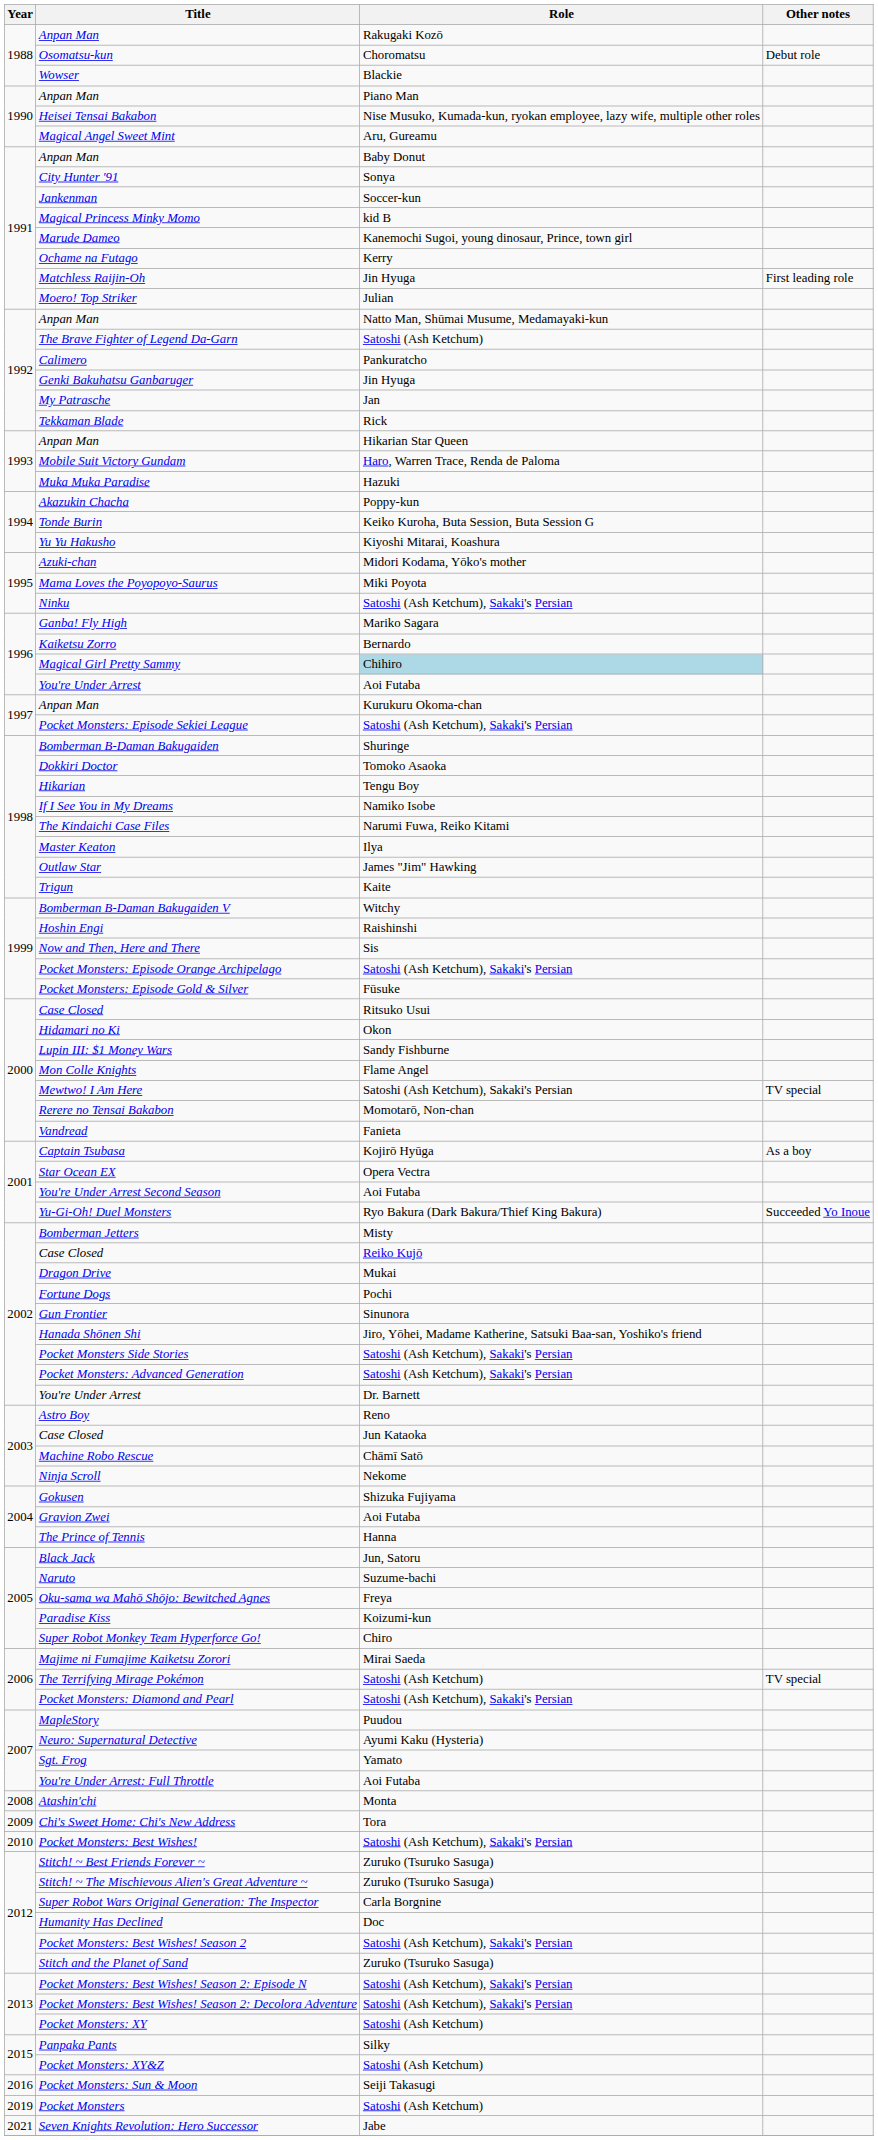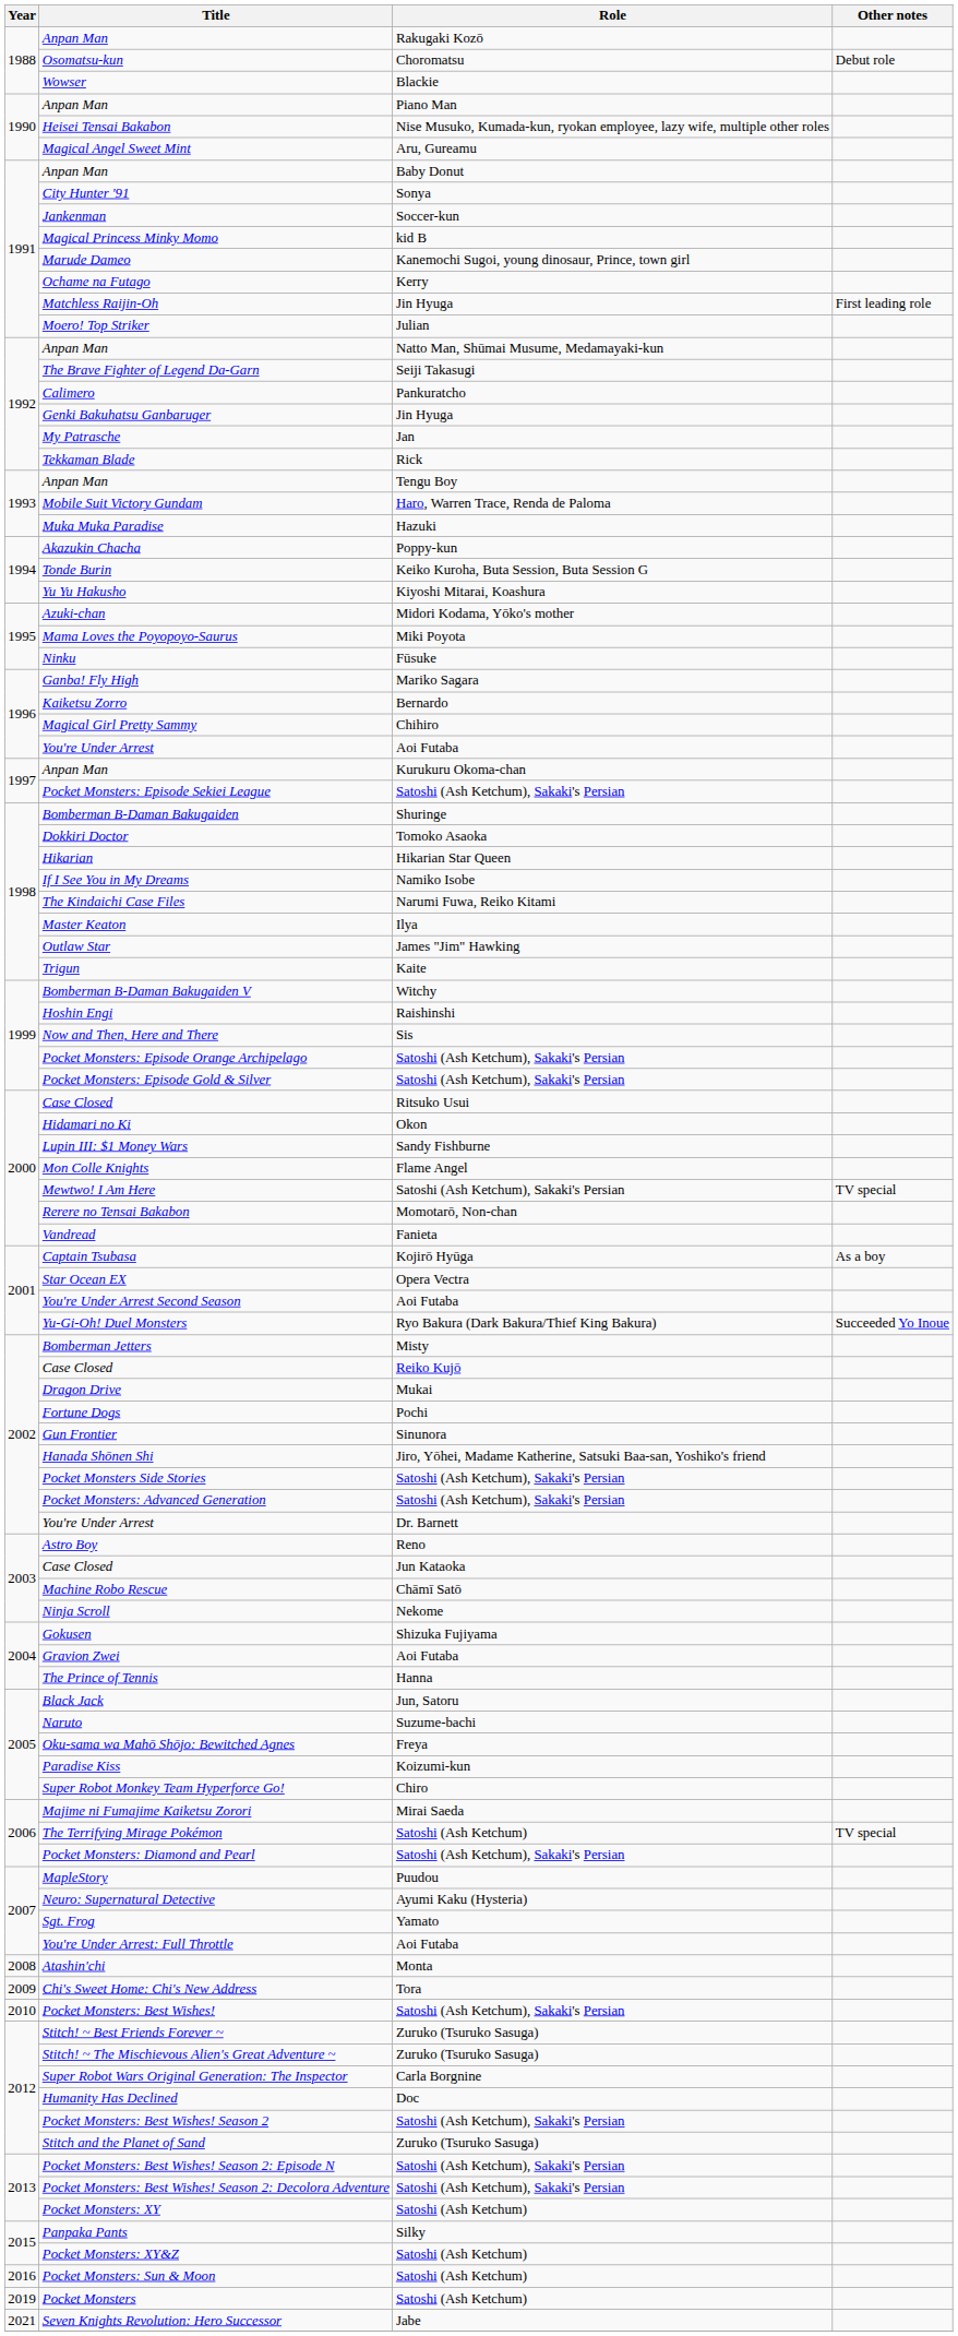The Brave Fighter of Legend Da-Garn | Role: Satoshi (Ash Ketchum) -> Seiji Takasugi
1993 / Anpan Man | Role: Hikarian Star Queen -> Tengu Boy
Ninku | Role: Satoshi (Ash Ketchum), Sakaki's Persian -> Fūsuke
Magical Girl Pretty Sammy | Role: lightblue background -> no background
Hikarian | Role: Tengu Boy -> Hikarian Star Queen
Pocket Monsters: Episode Gold & Silver | Role: Fūsuke -> Satoshi (Ash Ketchum), Sakaki's Persian
Pocket Monsters: Sun & Moon | Role: Seiji Takasugi -> Satoshi (Ash Ketchum)
